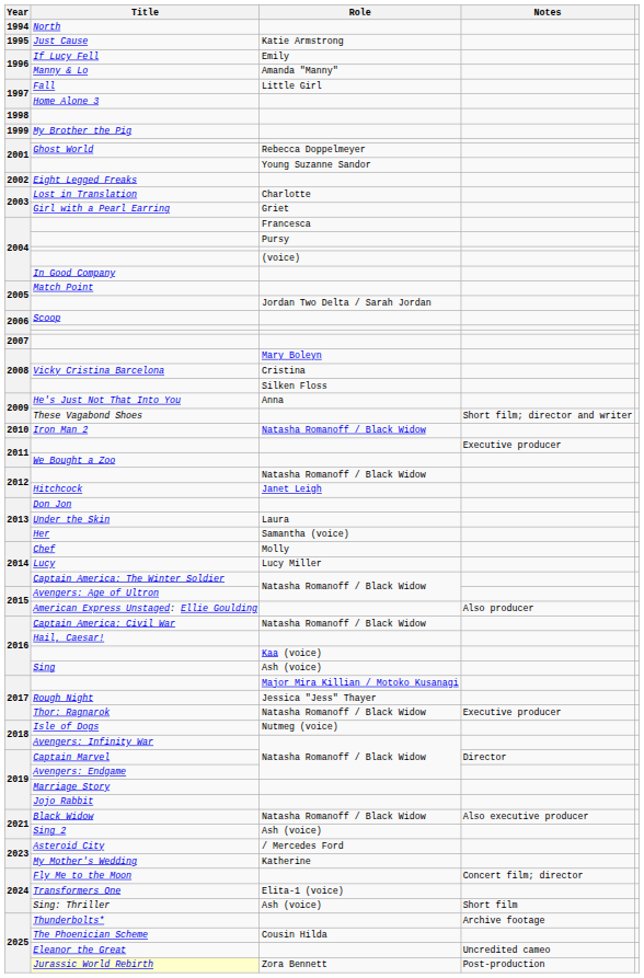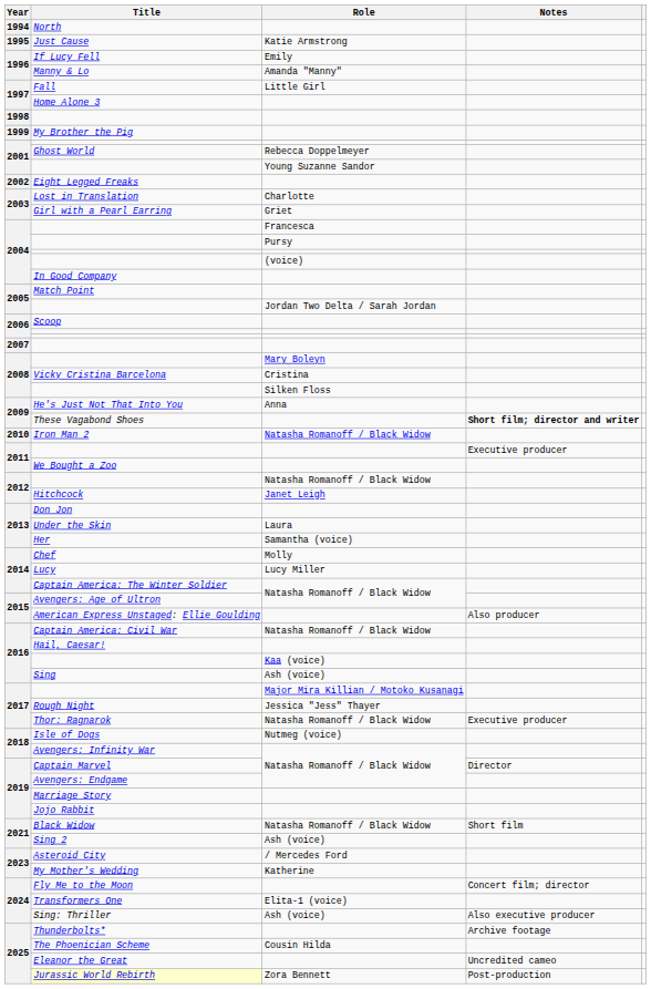These Vagabond Shoes | Notes: normal -> bold
Black Widow | Notes: Also executive producer -> Short film
Sing: Thriller | Notes: Short film -> Also executive producer
